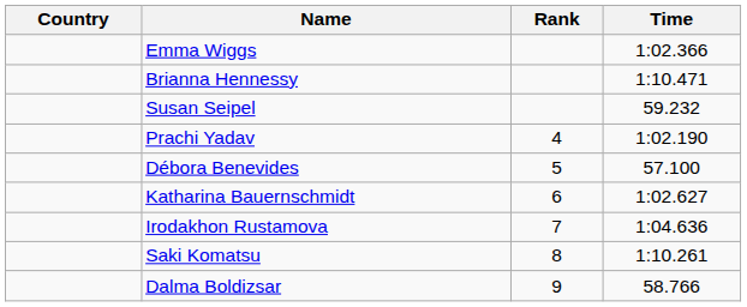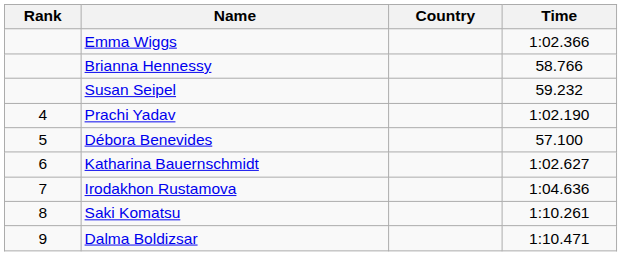columns swapped: Rank <-> Country
Brianna Hennessy | Time: 1:10.471 -> 58.766
Dalma Boldizsar | Time: 58.766 -> 1:10.471
